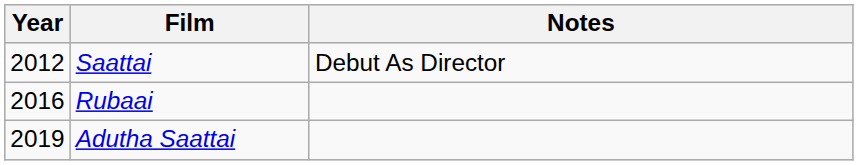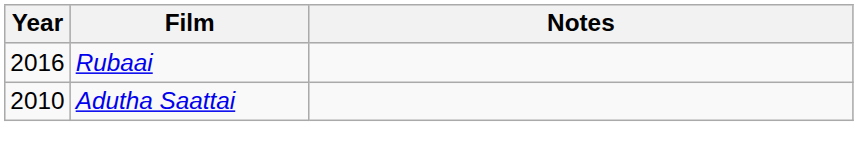- row: 2012 | Saattai | Debut As Director
Adutha Saattai | Year: 2019 -> 2010
